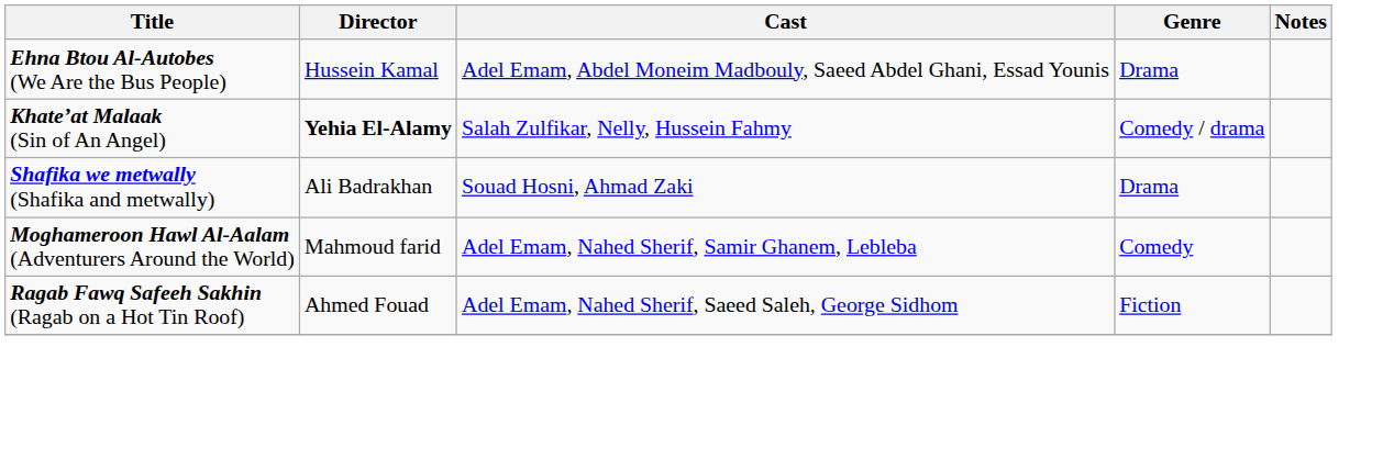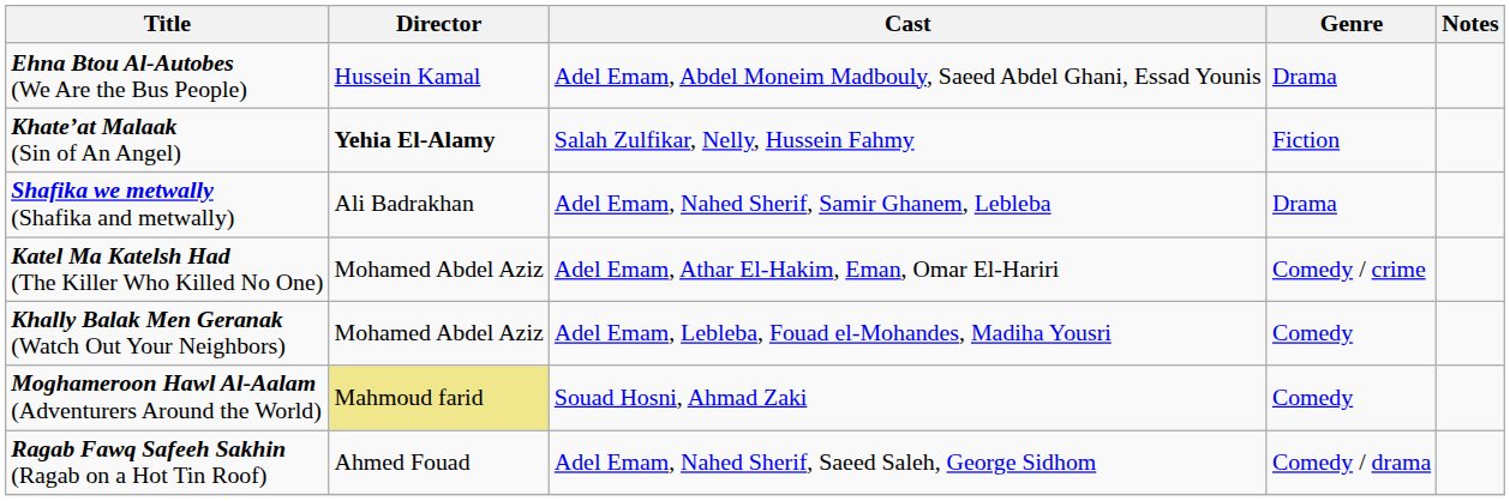Khate’at Malaak (Sin of An Angel) | Genre: Comedy / drama -> Fiction
Shafika we metwally (Shafika and metwally) | Cast: Souad Hosni, Ahmad Zaki -> Adel Emam, Nahed Sherif, Samir Ghanem, Lebleba
+ row: Katel Ma Katelsh Had (The Killer Who Killed No One) | Mohamed Abdel Aziz | Adel Emam, Athar El-Hakim, Eman, Omar El-Hariri | Comedy / crime
+ row: Khally Balak Men Geranak (Watch Out Your Neighbors) | Mohamed Abdel Aziz | Adel Emam, Lebleba, Fouad el-Mohandes, Madiha Yousri | Comedy
Moghameroon Hawl Al-Aalam (Adventurers Around the World) | Director: no background -> khaki background
Moghameroon Hawl Al-Aalam (Adventurers Around the World) | Cast: Adel Emam, Nahed Sherif, Samir Ghanem, Lebleba -> Souad Hosni, Ahmad Zaki
Ragab Fawq Safeeh Sakhin (Ragab on a Hot Tin Roof) | Genre: Fiction -> Comedy / drama
